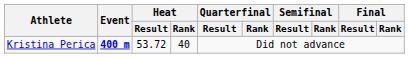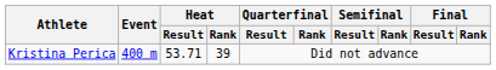Kristina Perica | Event: bold -> normal
Kristina Perica | Heat / Result: 53.72 -> 53.71
Kristina Perica | Heat / Rank: 40 -> 39
